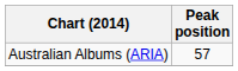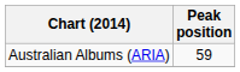Australian Albums (ARIA) | Peak position: 57 -> 59
